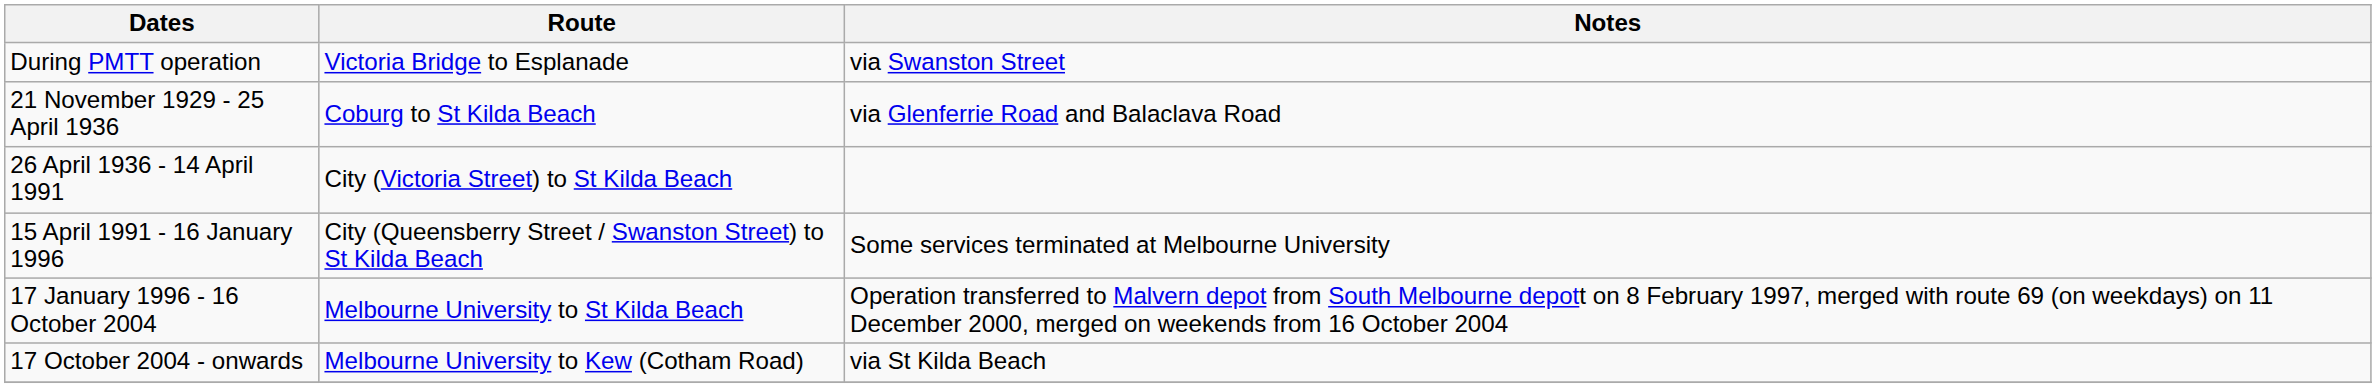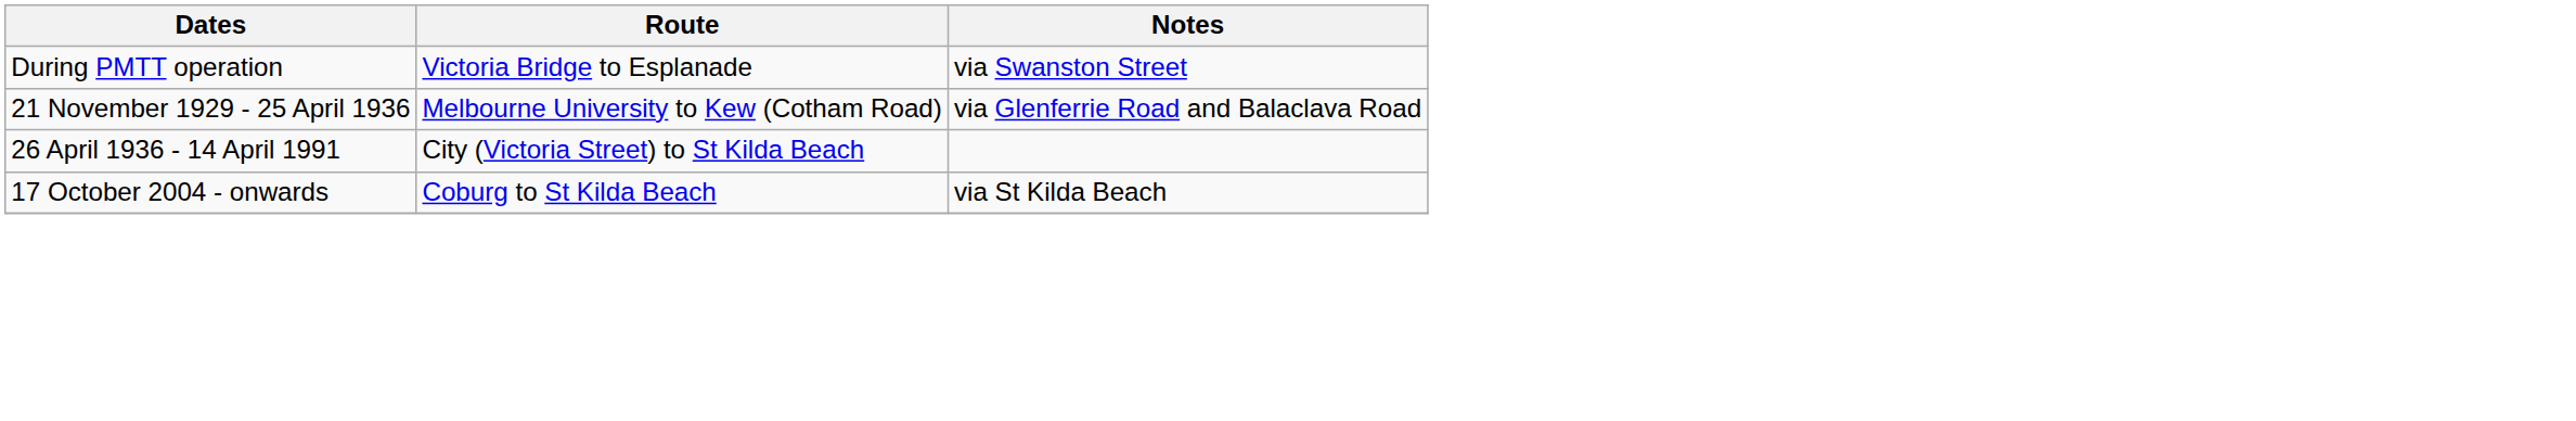21 November 1929 - 25 April 1936 | Route: Coburg to St Kilda Beach -> Melbourne University to Kew (Cotham Road)
- row: 15 April 1991 - 16 January 1996 | City (Queensberry Street / Swanston Street) to St Kilda Beach | Some services terminated at Melbourne University
- row: 17 January 1996 - 16 October 2004 | Melbourne University to St Kilda Beach | Operation transferred to Malvern depot from South Melbourne depott on 8 February 1997, merged with route 69 (on weekdays) on 11 December 2000, merged on weekends from 16 October 2004
17 October 2004 - onwards | Route: Melbourne University to Kew (Cotham Road) -> Coburg to St Kilda Beach
